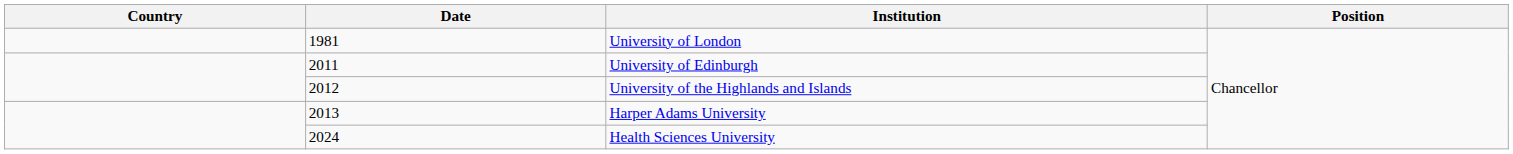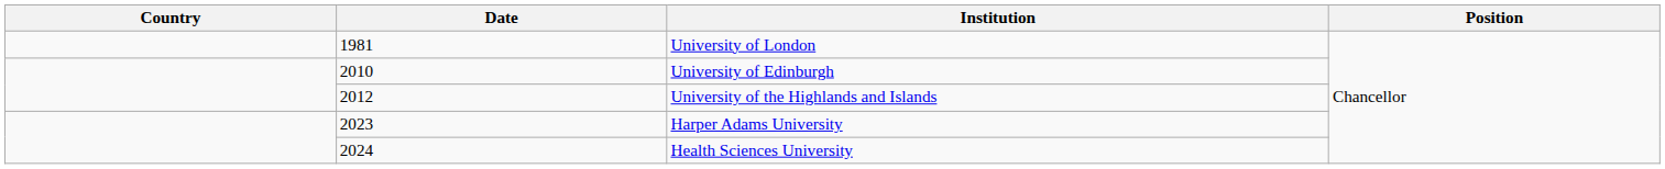University of Edinburgh | Date: 2011 -> 2010
Harper Adams University | Date: 2013 -> 2023
